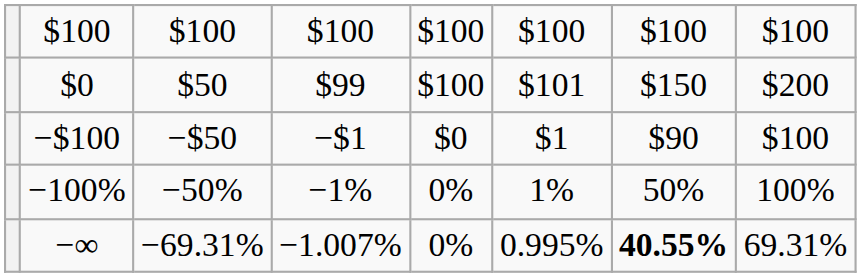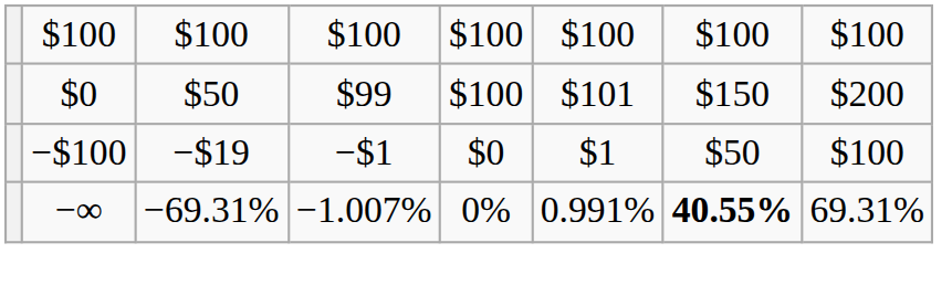−$100 | column 3: −$50 -> −$19
−$100 | column 7: $90 -> $50
- row: −100% | −50% | −1% | 0% | 1% | 50% | 100%
−∞ | column 6: 0.995% -> 0.991%
